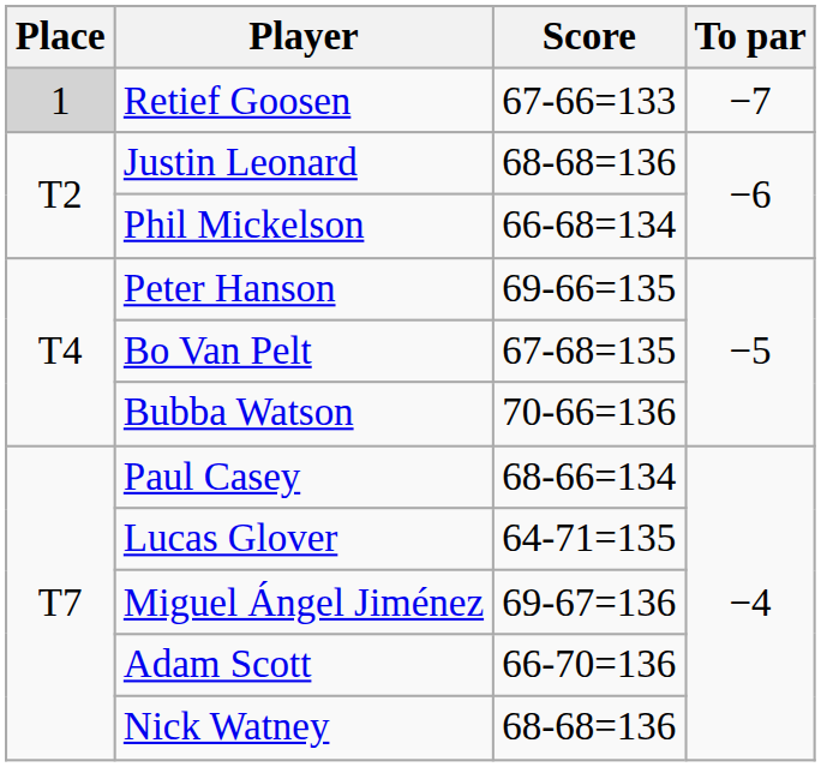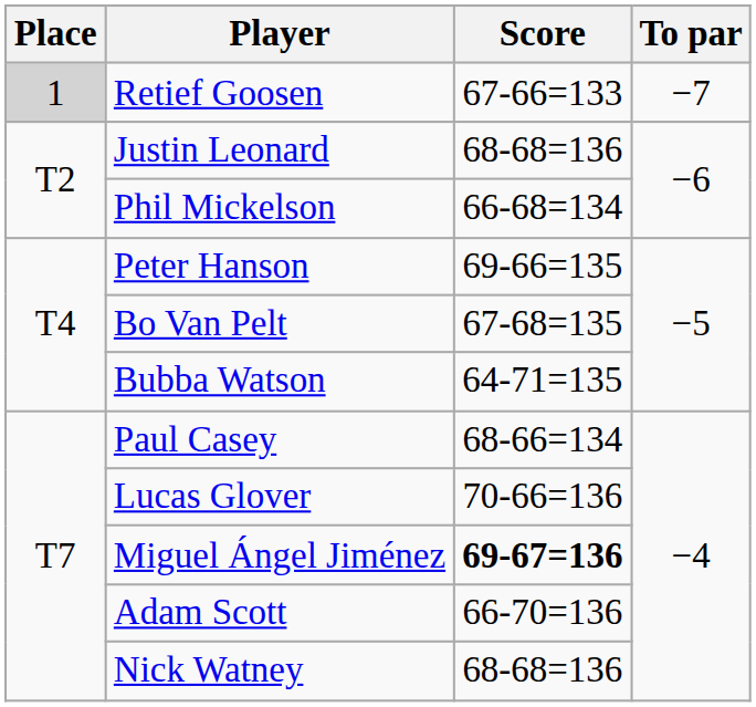Bubba Watson | Score: 70-66=136 -> 64-71=135
Lucas Glover | Score: 64-71=135 -> 70-66=136
Miguel Ángel Jiménez | Score: normal -> bold
